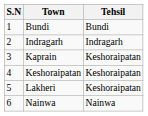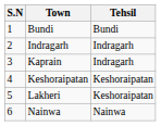Kaprain | Tehsil: Keshoraipatan -> Indragarh
